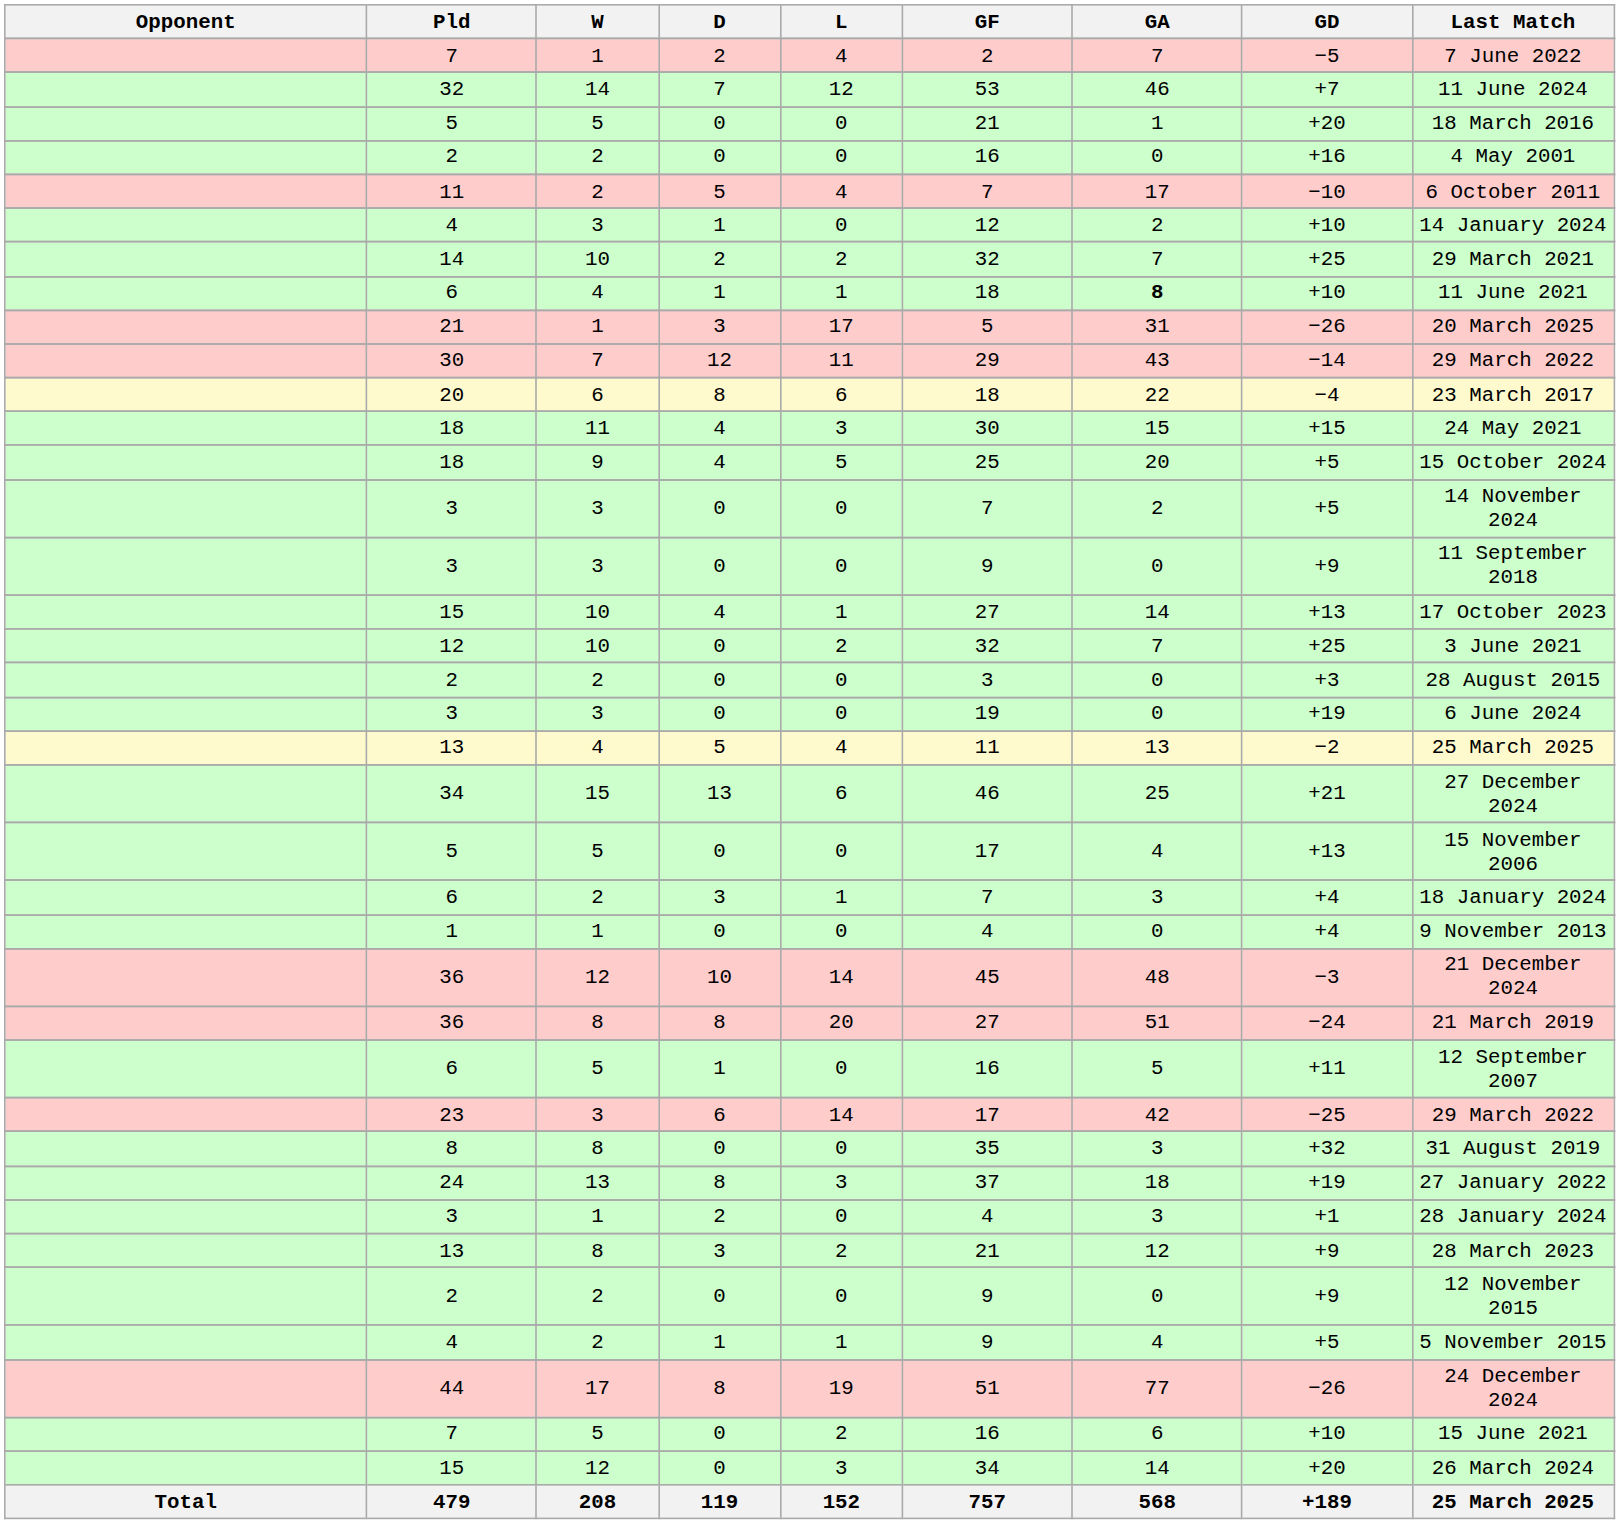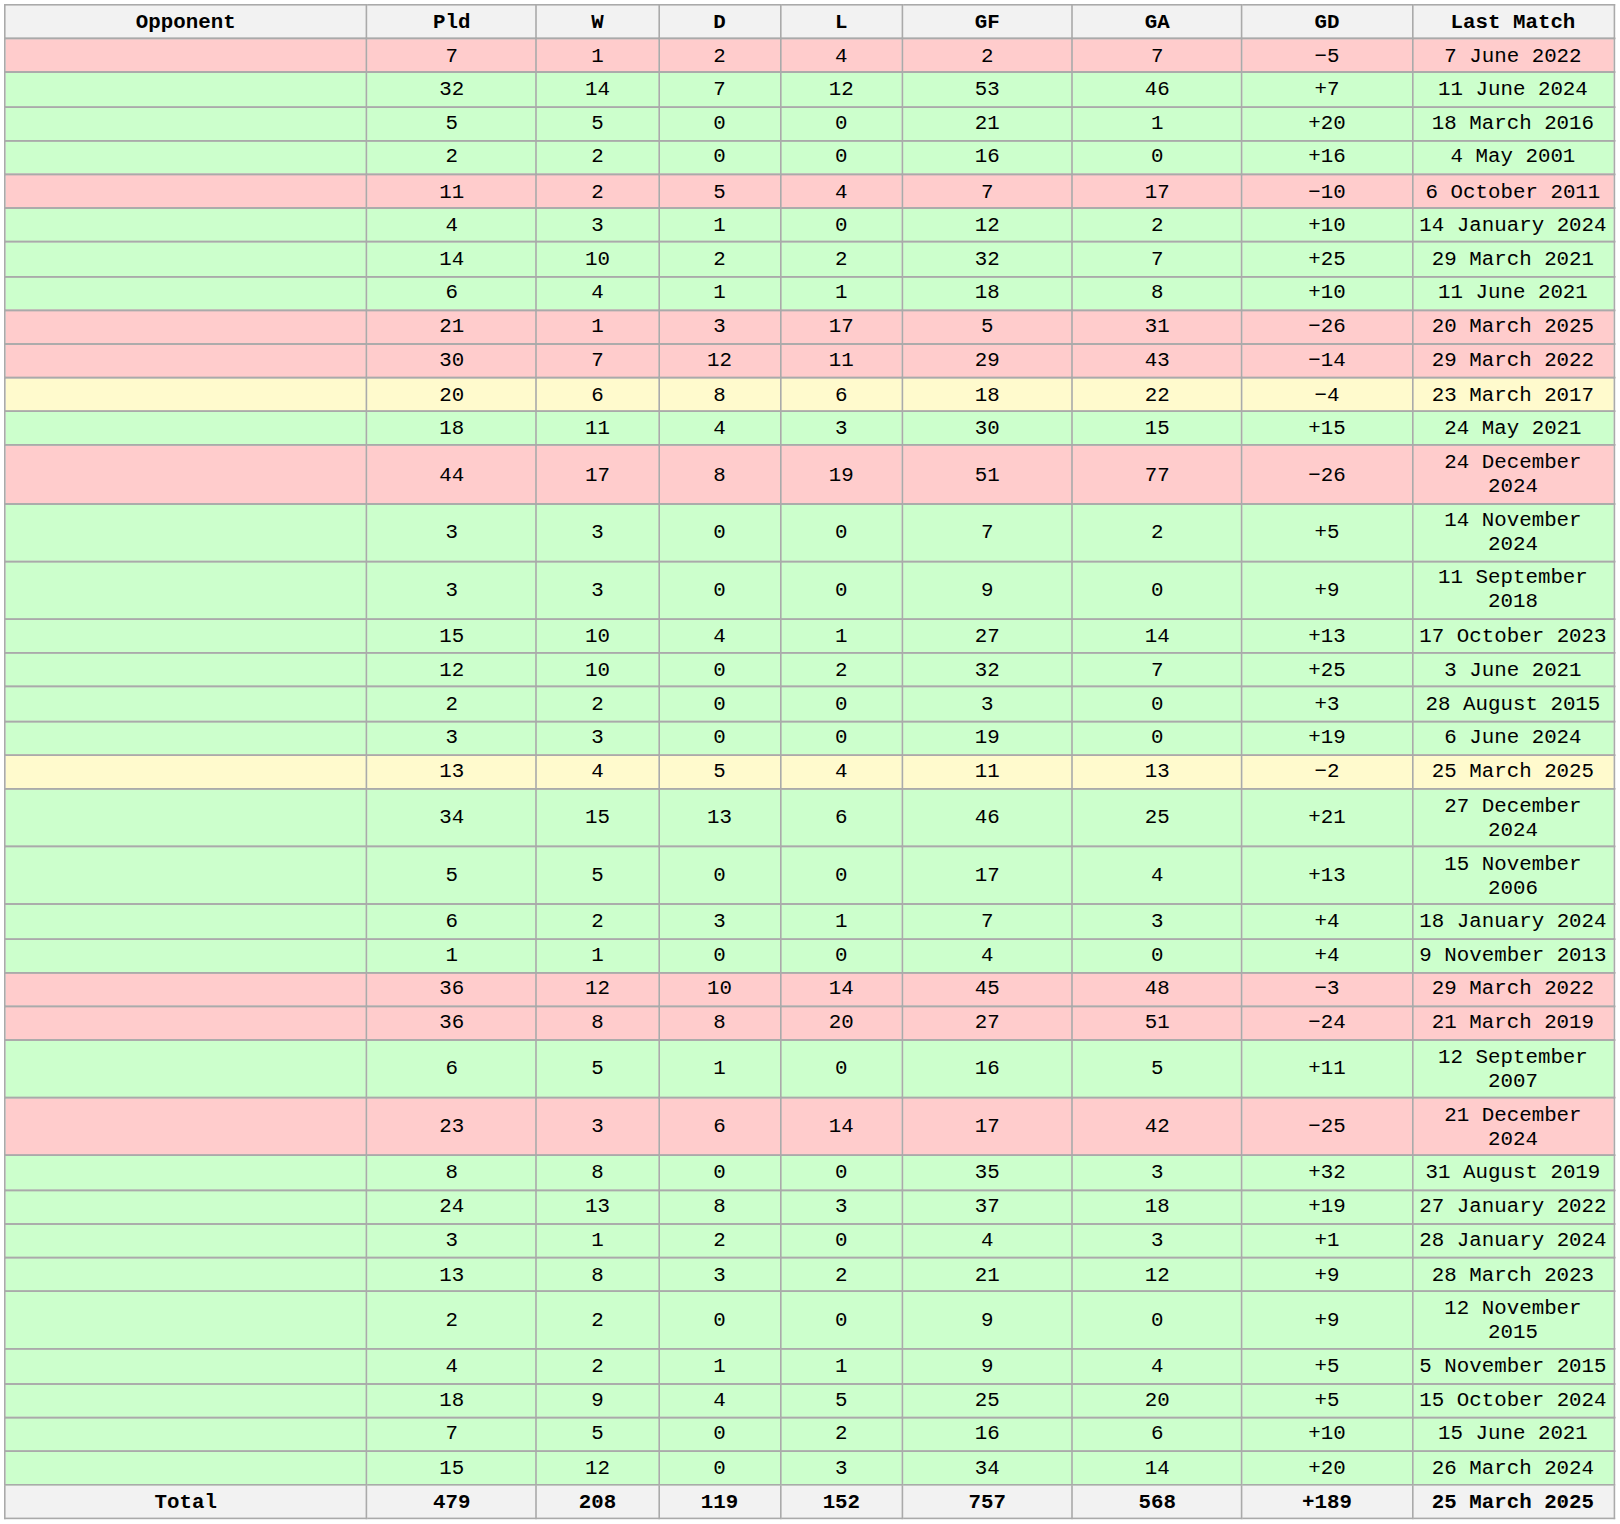6 / 4 | GA: bold -> normal
rows swapped: 44 <-> 18 / 9
36 / 12 | Last Match: 21 December 2024 -> 29 March 2022
23 | Last Match: 29 March 2022 -> 21 December 2024
